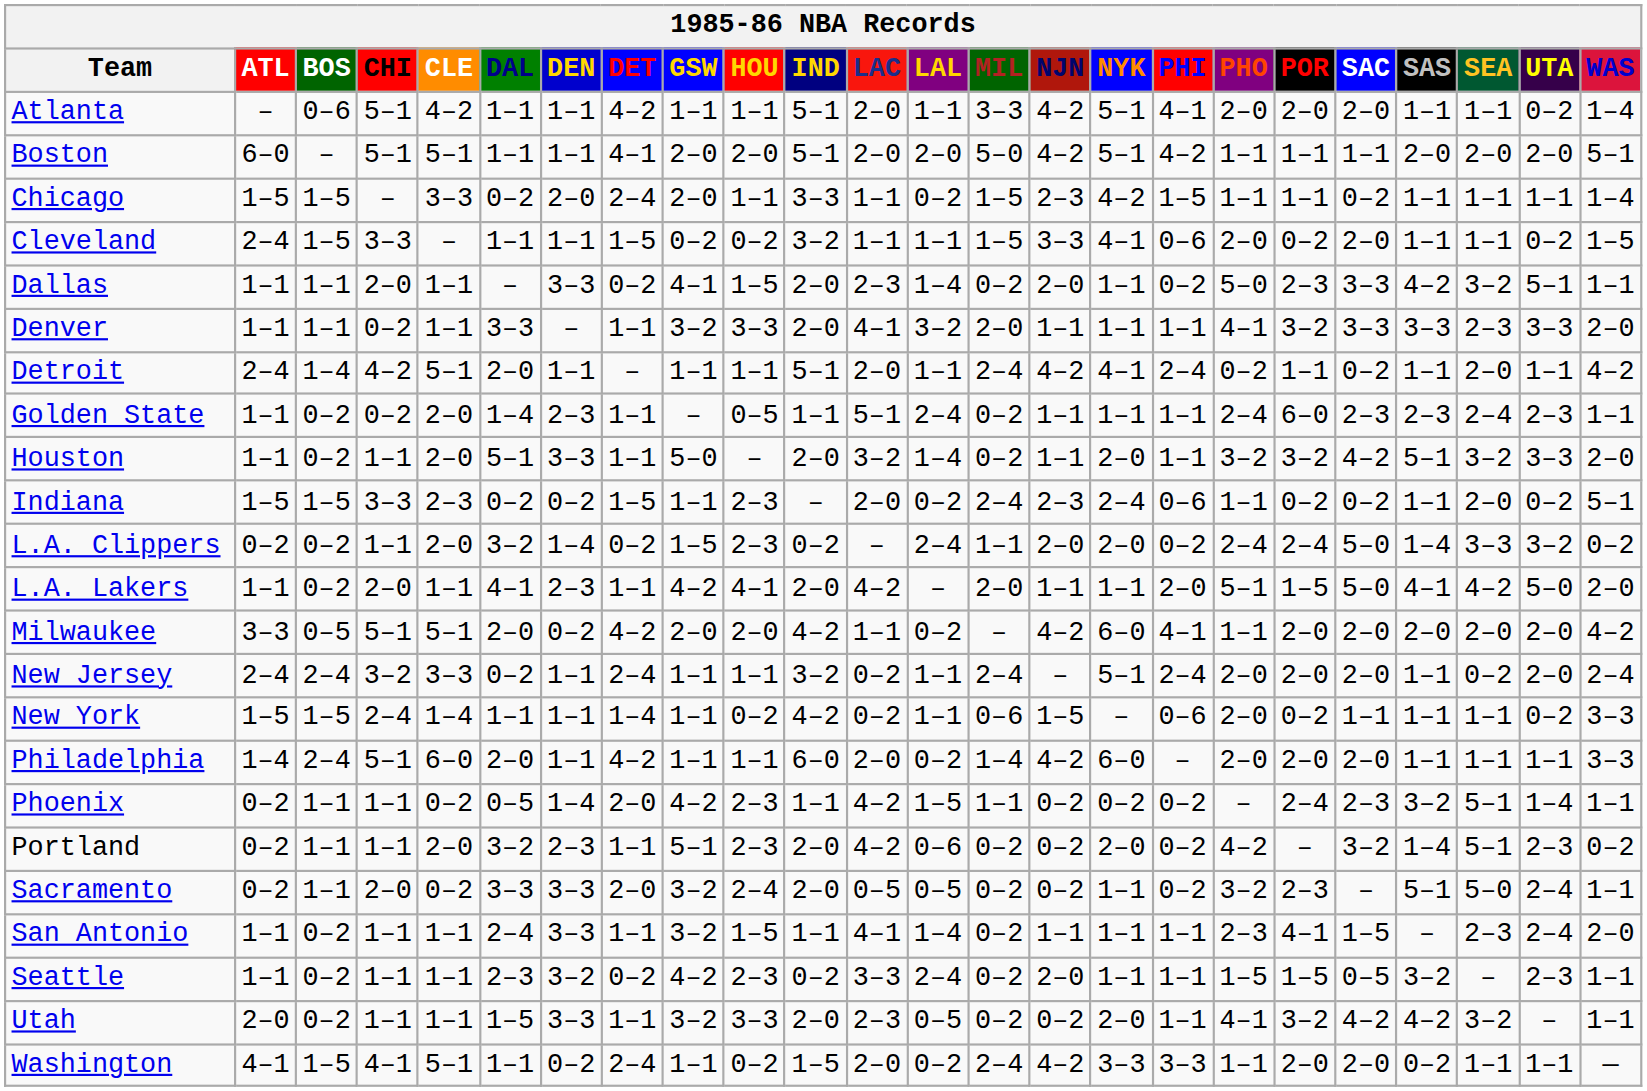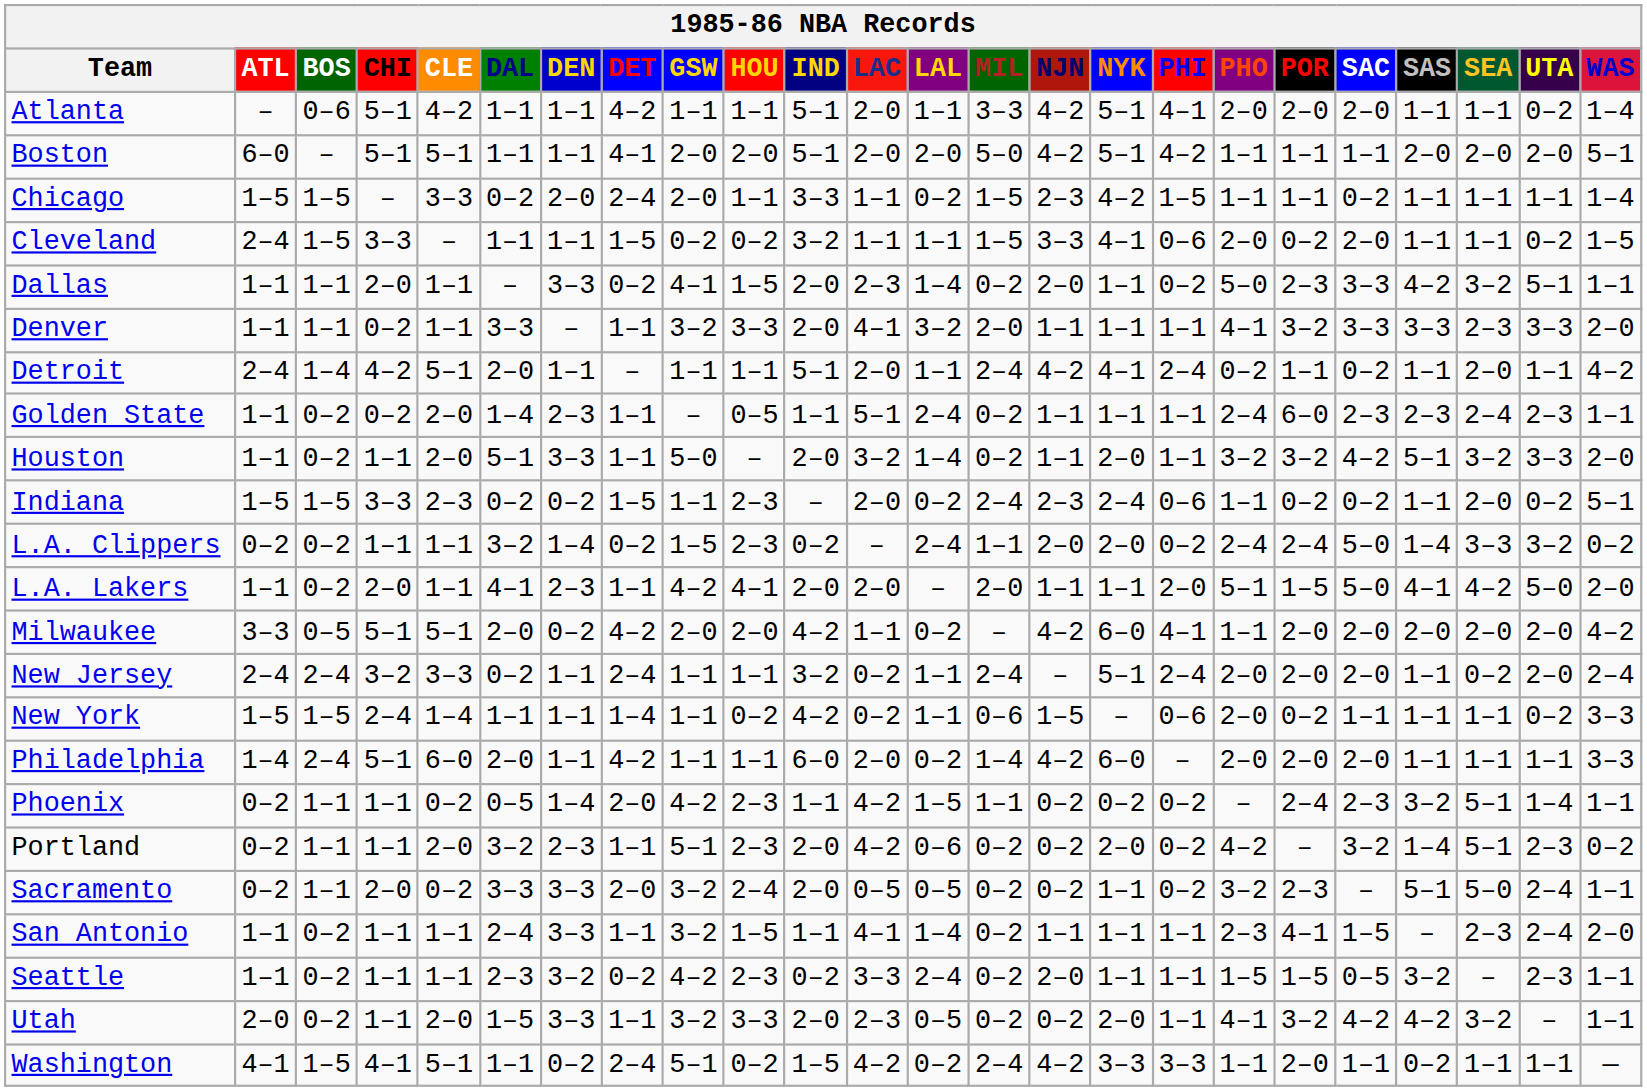L.A. Clippers | CLE: 2–0 -> 1–1
L.A. Lakers | LAC: 4–2 -> 2–0
Utah | CLE: 1–1 -> 2–0
Washington | GSW: 1–1 -> 5–1
Washington | LAC: 2–0 -> 4–2
Washington | SAC: 2–0 -> 1–1
